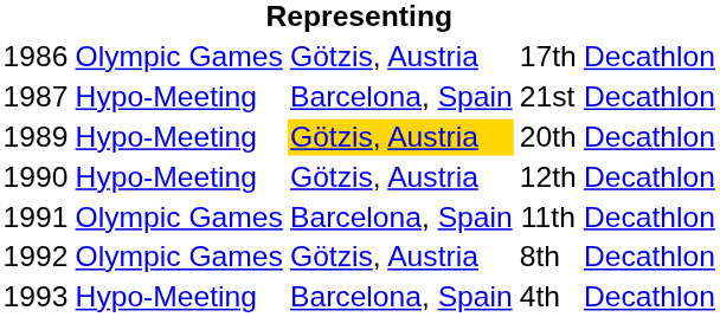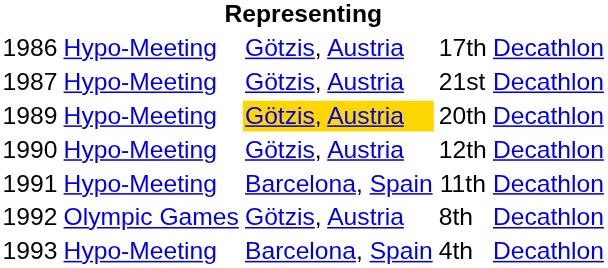17th | column 2: Olympic Games -> Hypo-Meeting
21st | column 3: Barcelona, Spain -> Götzis, Austria
11th | column 2: Olympic Games -> Hypo-Meeting
